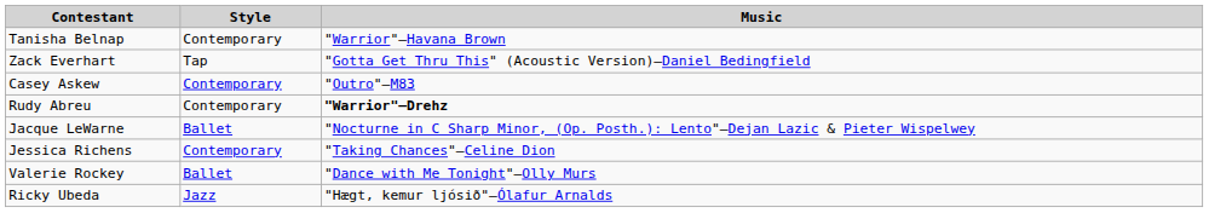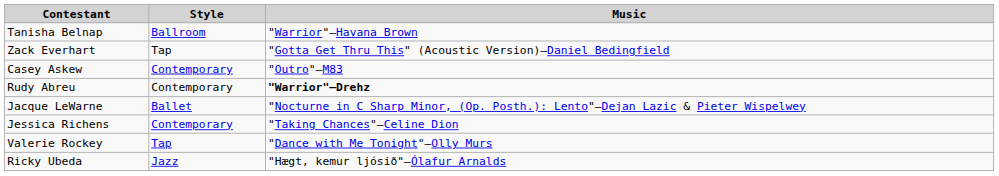Tanisha Belnap | Style: Contemporary -> Ballroom
Valerie Rockey | Style: Ballet -> Tap
